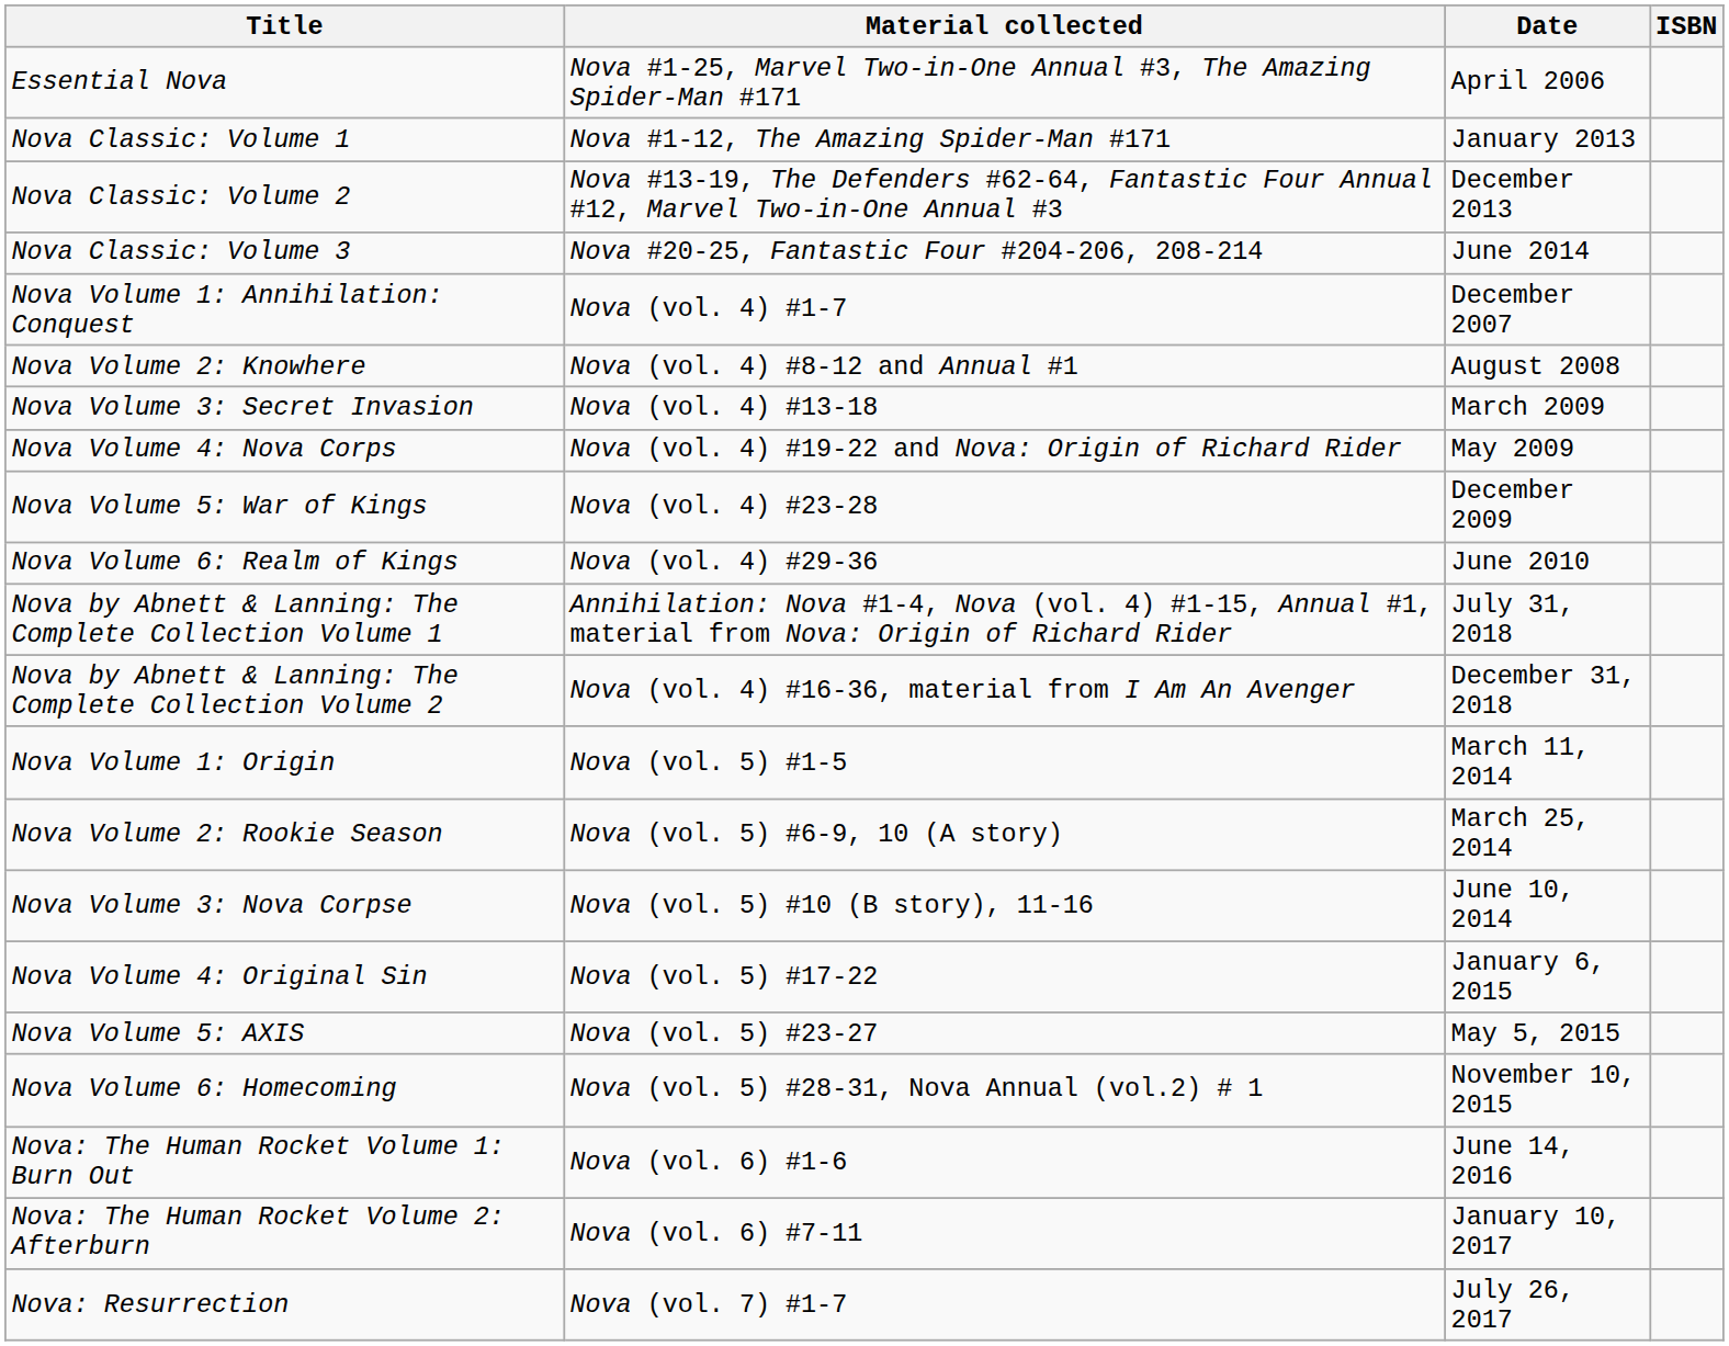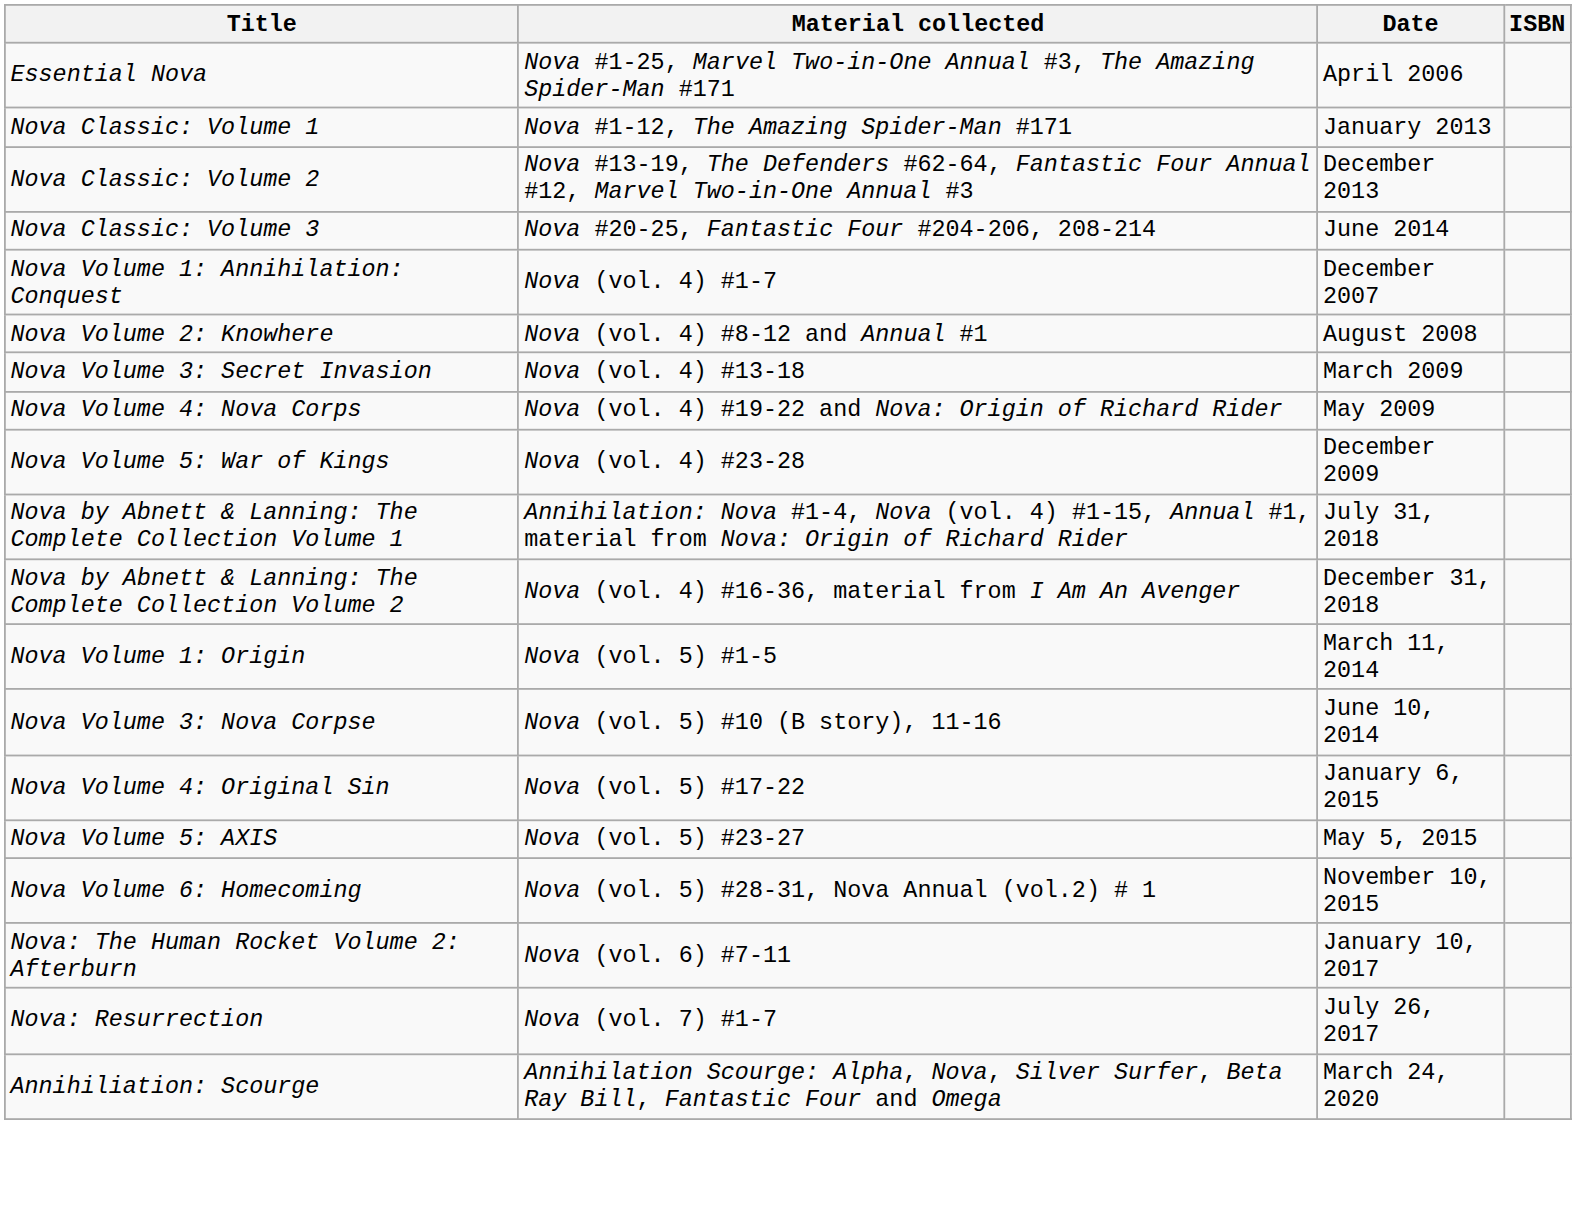- row: Nova Volume 6: Realm of Kings | Nova (vol. 4) #29-36 | June 2010
- row: Nova Volume 2: Rookie Season | Nova (vol. 5) #6-9, 10 (A story) | March 25, 2014
- row: Nova: The Human Rocket Volume 1: Burn Out | Nova (vol. 6) #1-6 | June 14, 2016
+ row: Annihiliation: Scourge | Annihilation Scourge: Alpha, Nova, Silver Surfer, Beta Ray Bill, Fantastic Four and Omega | March 24, 2020
